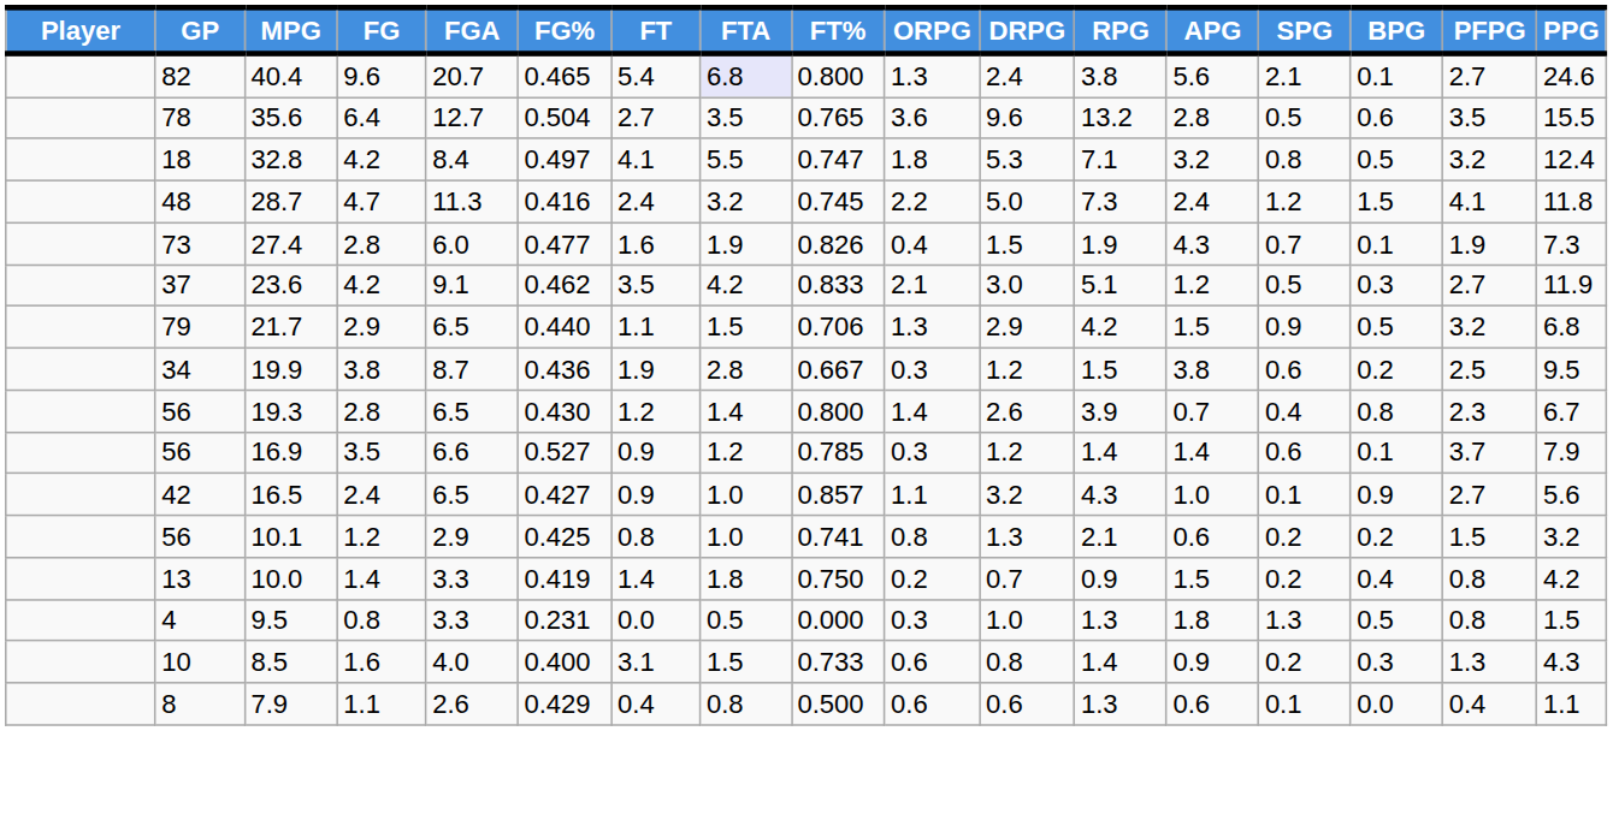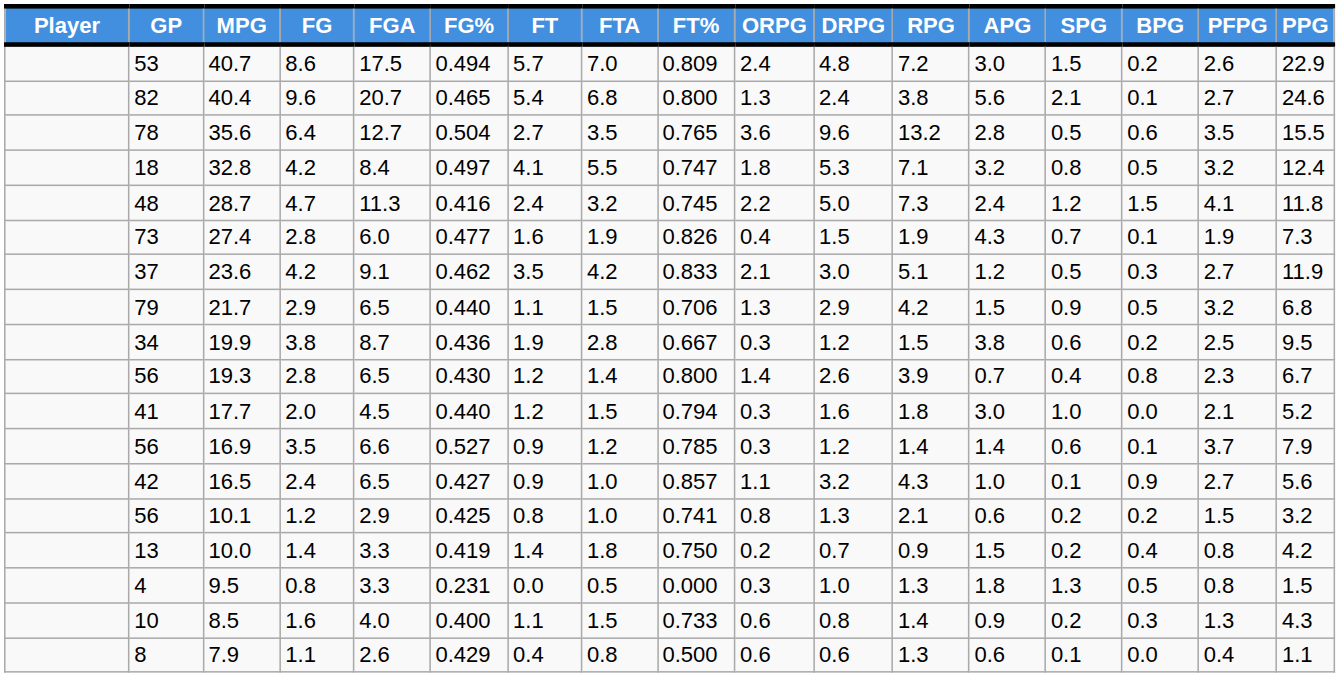+ row: 53 | 40.7 | 8.6 | 17.5 | 0.494 | 5.7 | 7.0 | 0.809 | 2.4 | 4.8 | 7.2 | 3.0 | 1.5 | 0.2 | 2.6 | 22.9
40.4 | FTA: lavender background -> no background
+ row: 41 | 17.7 | 2.0 | 4.5 | 0.440 | 1.2 | 1.5 | 0.794 | 0.3 | 1.6 | 1.8 | 3.0 | 1.0 | 0.0 | 2.1 | 5.2
8.5 | FT: 3.1 -> 1.1
